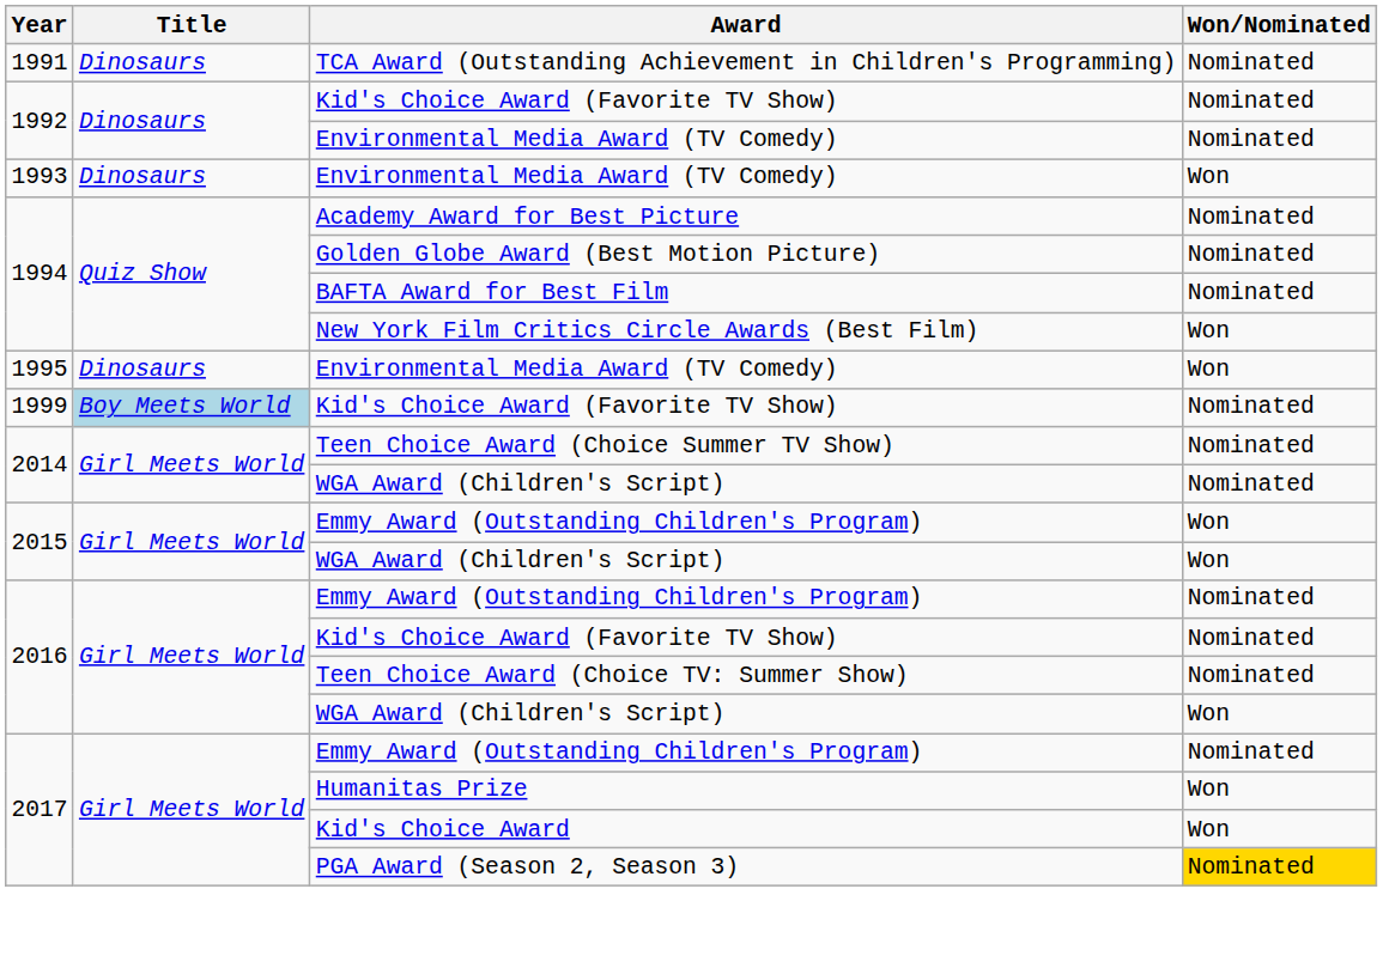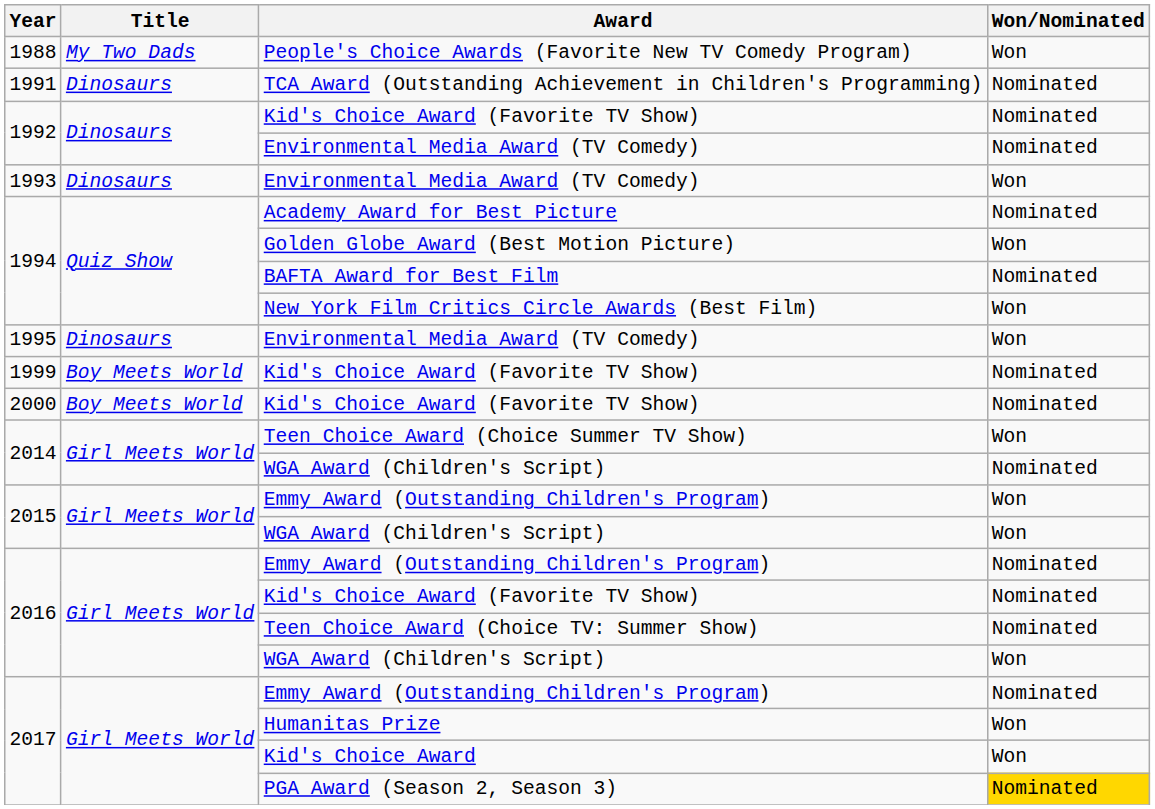+ row: 1988 | My Two Dads | People's Choice Awards (Favorite New TV Comedy Program) | Won
Golden Globe Award (Best Motion Picture) | Won/Nominated: Nominated -> Won
1999 / Kid's Choice Award (Favorite TV Show) | Title: lightblue background -> no background
+ row: 2000 | Boy Meets World | Kid's Choice Award (Favorite TV Show) | Nominated
Teen Choice Award (Choice Summer TV Show) | Won/Nominated: Nominated -> Won
